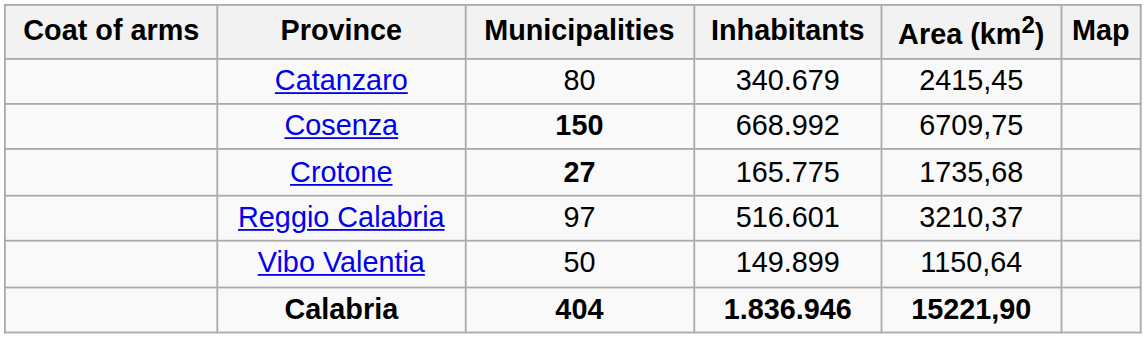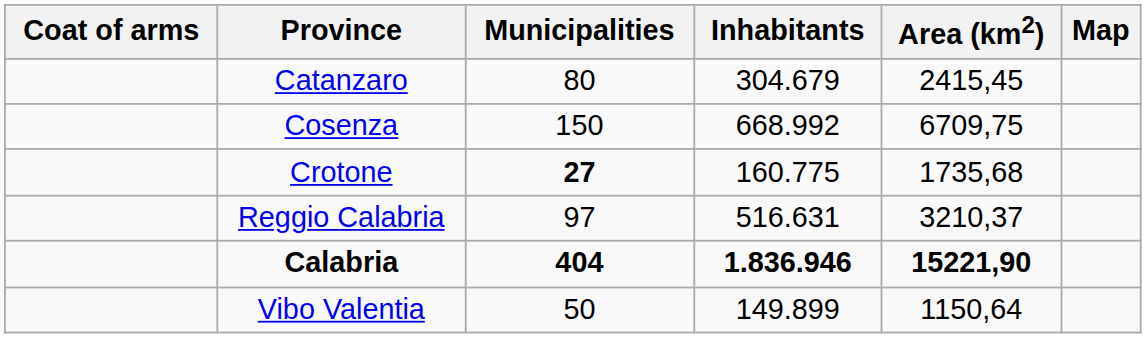Catanzaro | Inhabitants: 340.679 -> 304.679
Cosenza | Municipalities: bold -> normal
Crotone | Inhabitants: 165.775 -> 160.775
Reggio Calabria | Inhabitants: 516.601 -> 516.631
rows swapped: Vibo Valentia <-> Calabria
